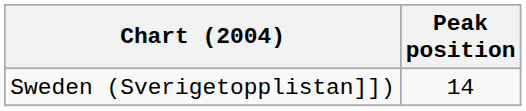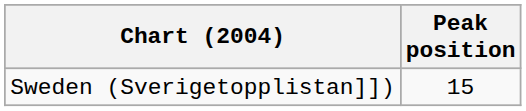Sweden (Sverigetopplistan]]) | Peak position: 14 -> 15
